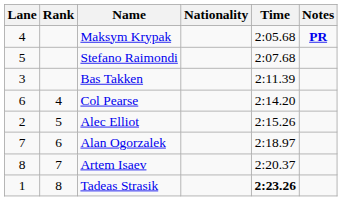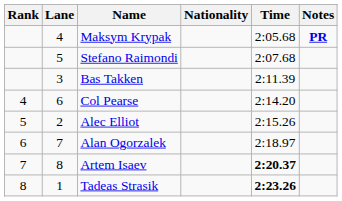columns swapped: Rank <-> Lane
Artem Isaev | Time: normal -> bold
